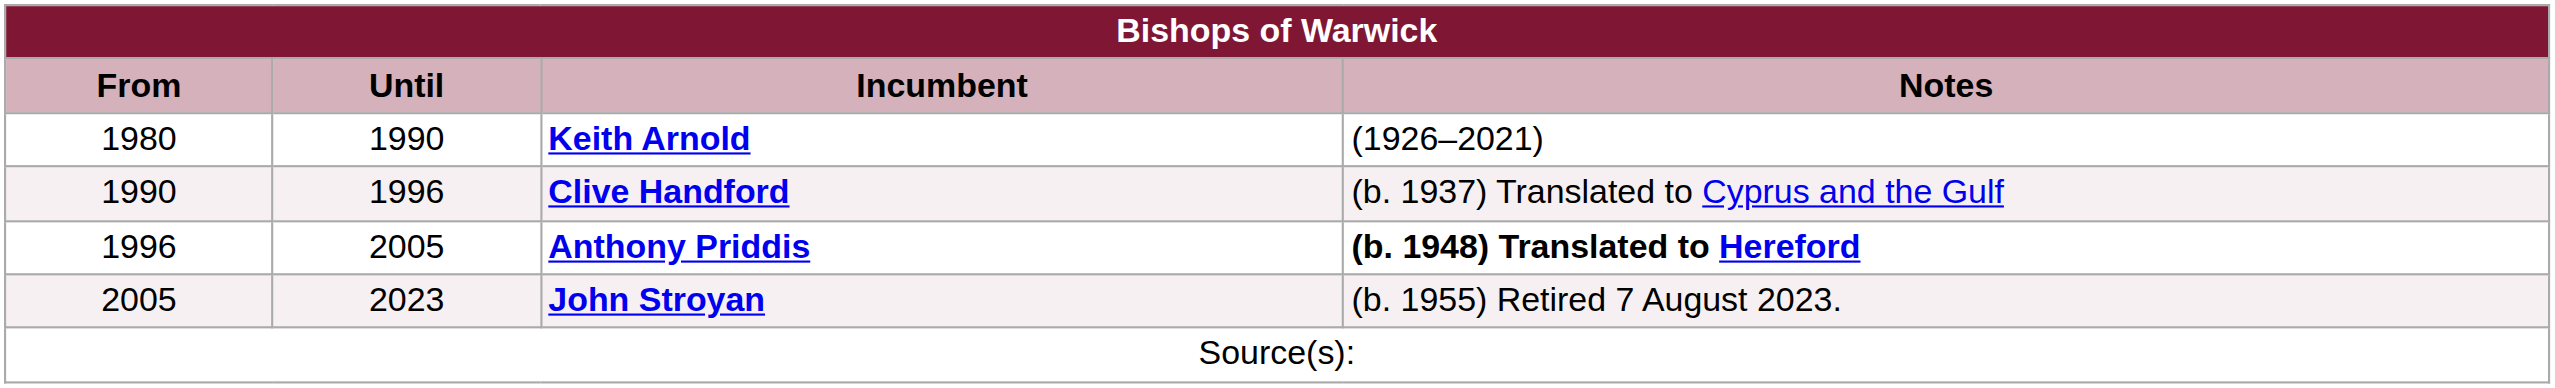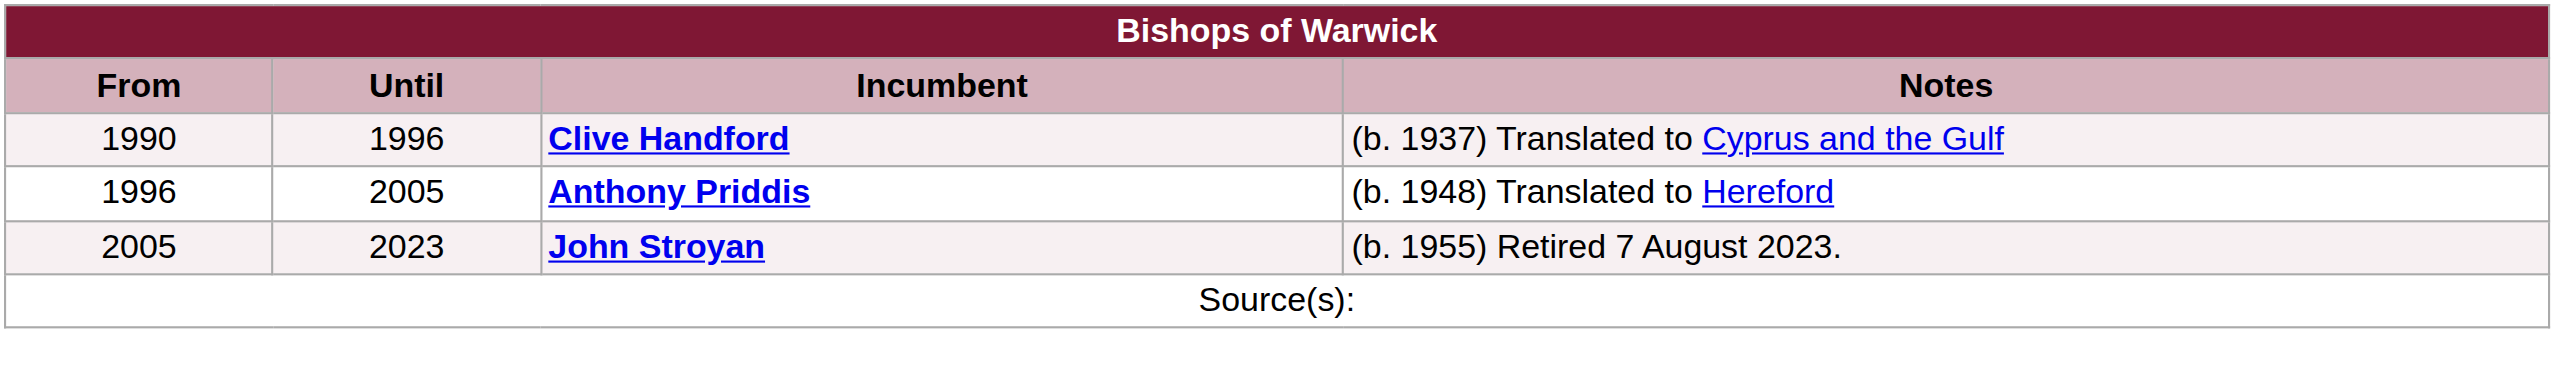- row: 1980 | 1990 | Keith Arnold | (1926–2021)
Anthony Priddis | Notes: bold -> normal
